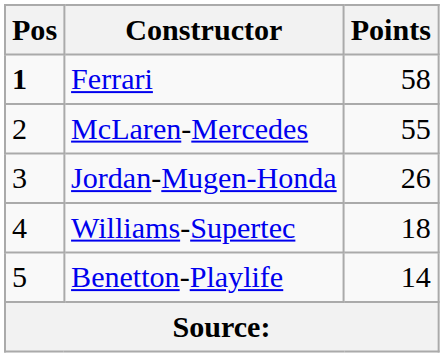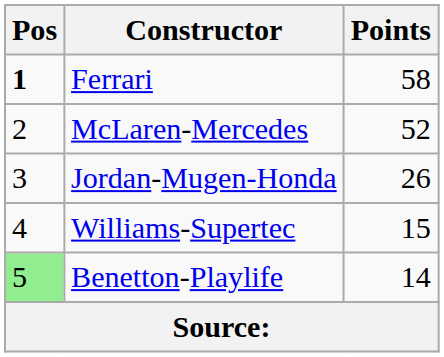McLaren-Mercedes | Points: 55 -> 52
Williams-Supertec | Points: 18 -> 15
Benetton-Playlife | Pos: no background -> lightgreen background
